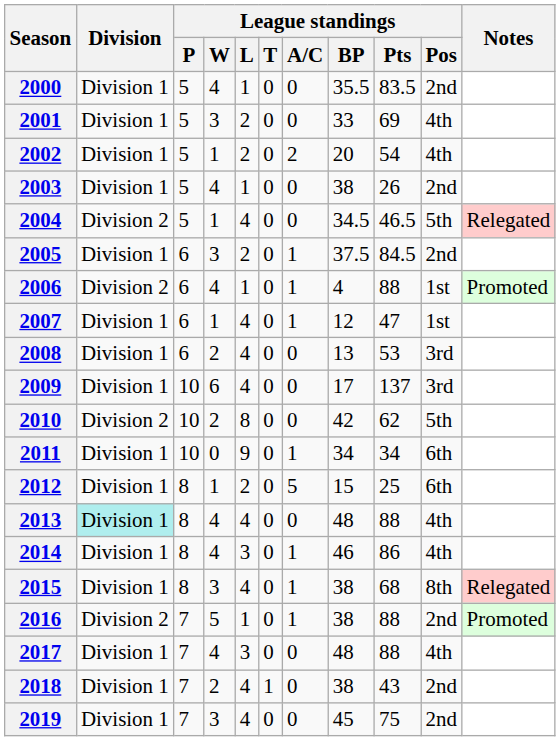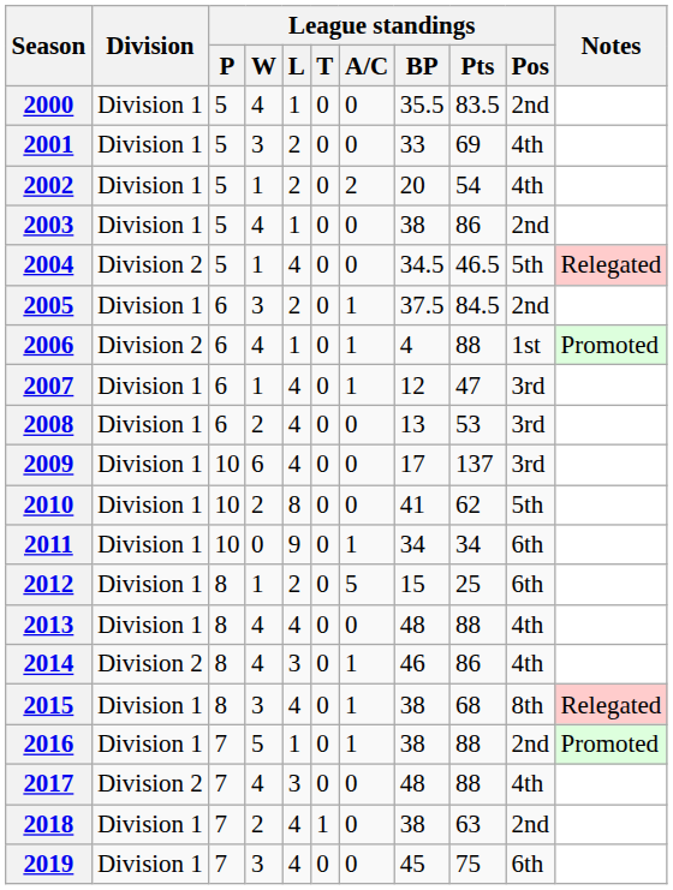2003 | League standings / Pts: 26 -> 86
2007 | League standings / Pos: 1st -> 3rd
2010 | Division: Division 2 -> Division 1
2010 | League standings / BP: 42 -> 41
2013 | Division: paleturquoise background -> no background
2014 | Division: Division 1 -> Division 2
2016 | Division: Division 2 -> Division 1
2017 | Division: Division 1 -> Division 2
2018 | League standings / Pts: 43 -> 63
2019 | League standings / Pos: 2nd -> 6th
